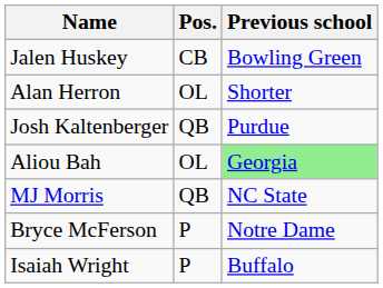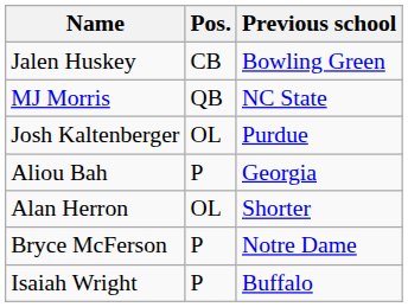rows swapped: MJ Morris <-> Alan Herron
Josh Kaltenberger | Pos.: QB -> OL
Aliou Bah | Pos.: OL -> P
Aliou Bah | Previous school: lightgreen background -> no background
